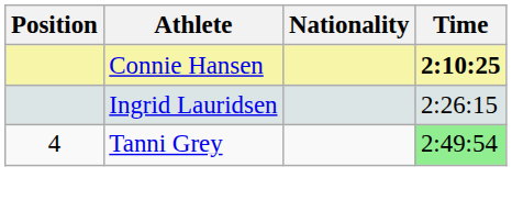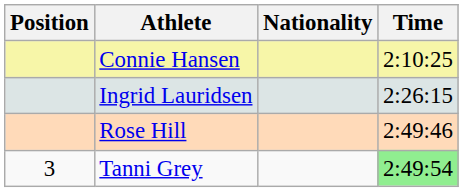Connie Hansen | Time: bold -> normal
+ row: Rose Hill | 2:49:46
Tanni Grey | Position: 4 -> 3
